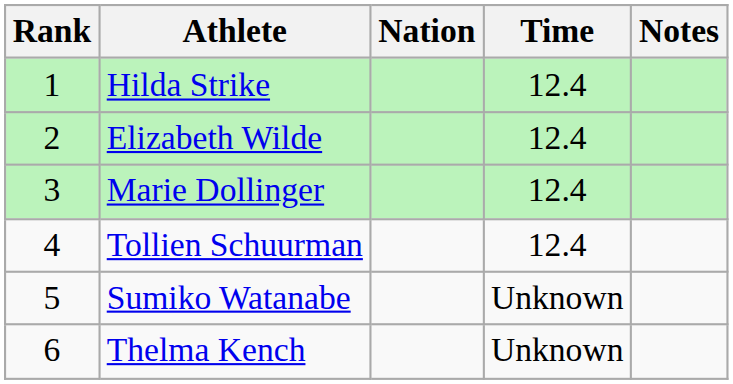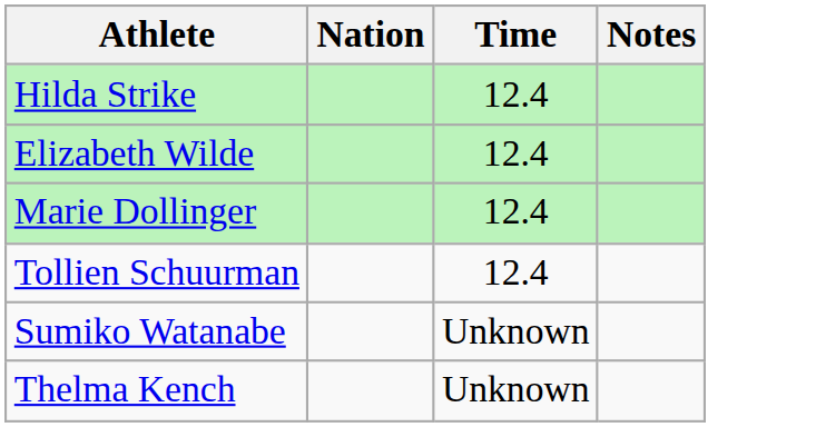- column: Rank | 1 | 2 | 3 | 4 | 5 | 6
